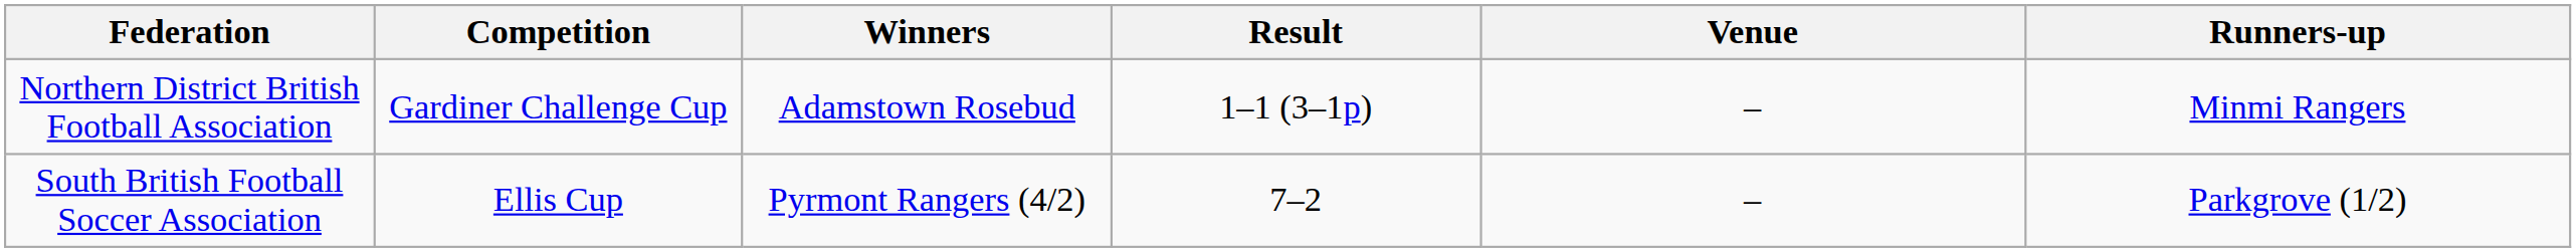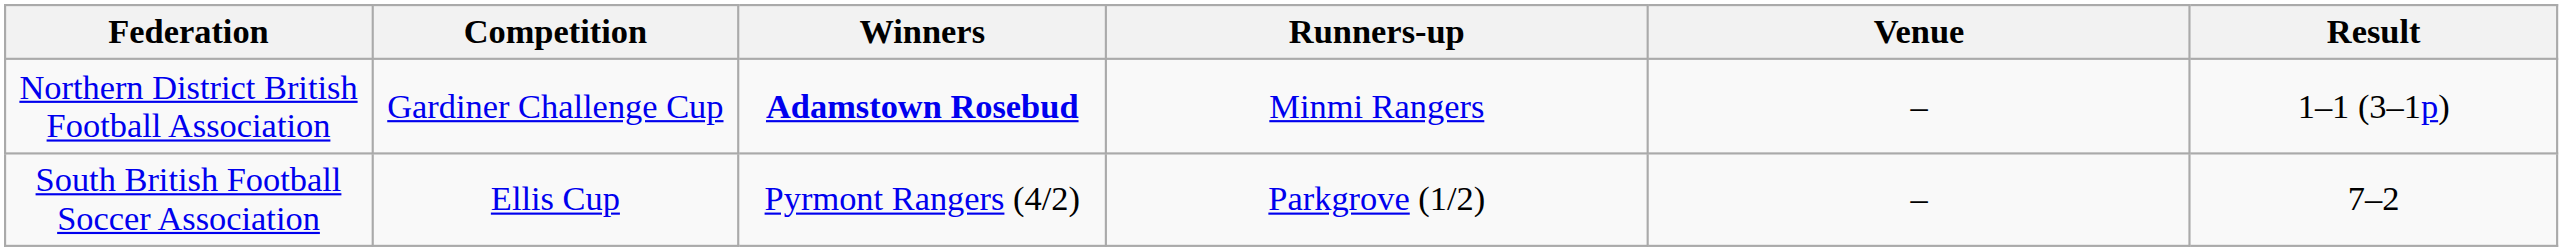columns swapped: Runners-up <-> Result
Northern District British Football Association | Winners: normal -> bold
